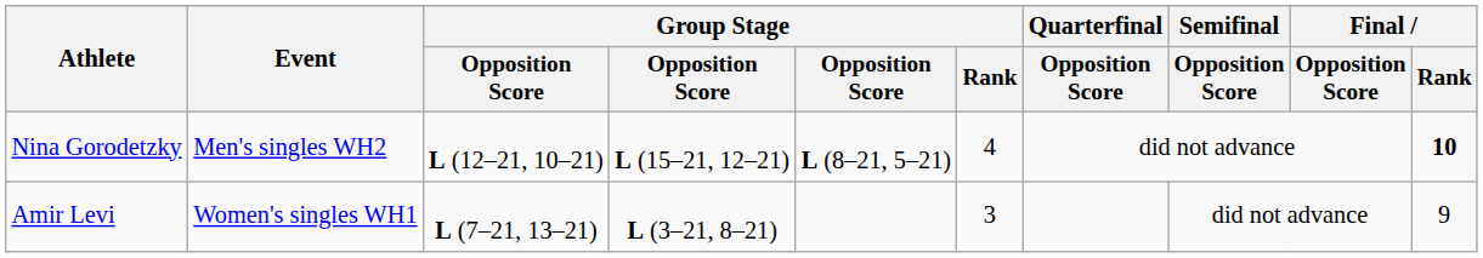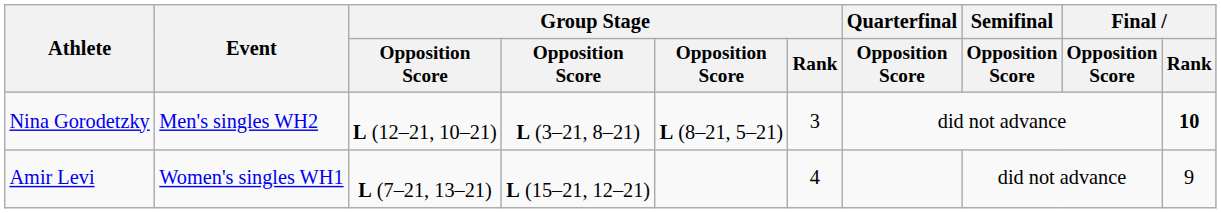Nina Gorodetzky | column 4: L (15–21, 12–21) -> L (3–21, 8–21)
Nina Gorodetzky | Group Stage / Rank: 4 -> 3
Amir Levi | column 4: L (3–21, 8–21) -> L (15–21, 12–21)
Amir Levi | Group Stage / Rank: 3 -> 4
